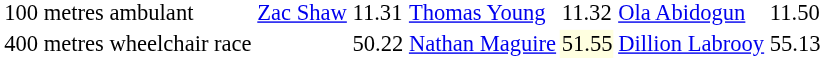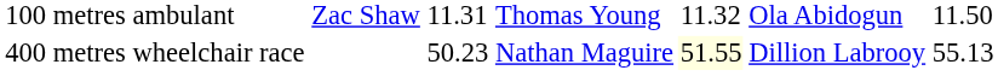400 metres wheelchair race | column 3: 50.22 -> 50.23
